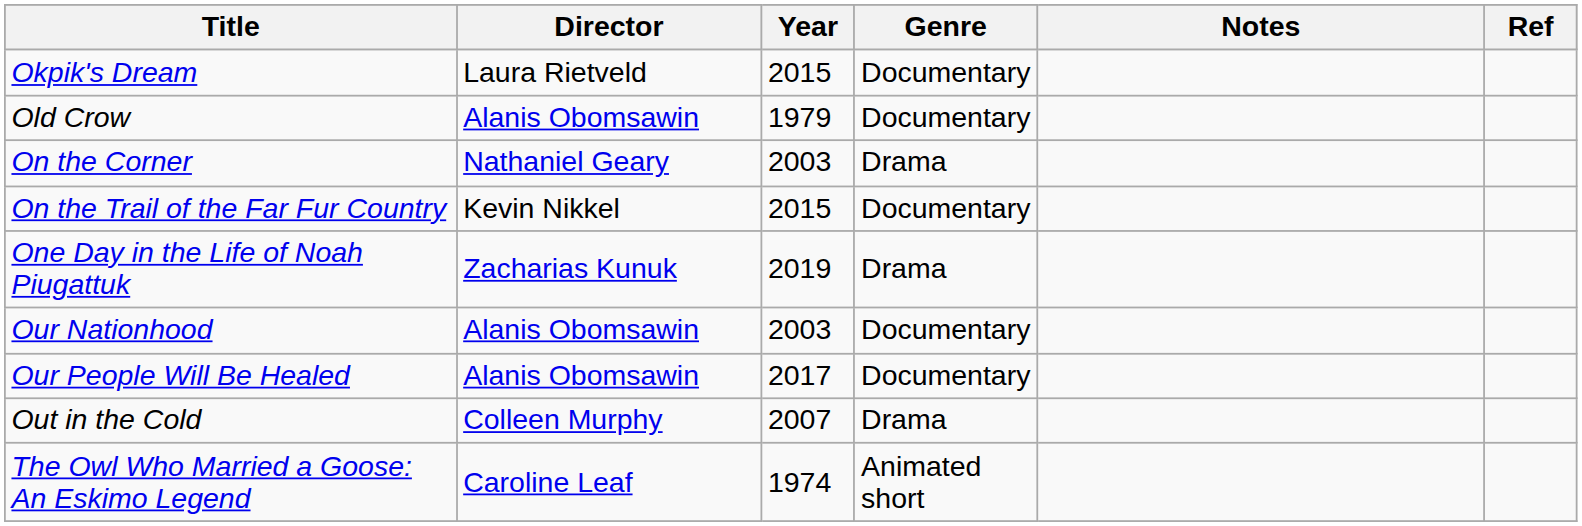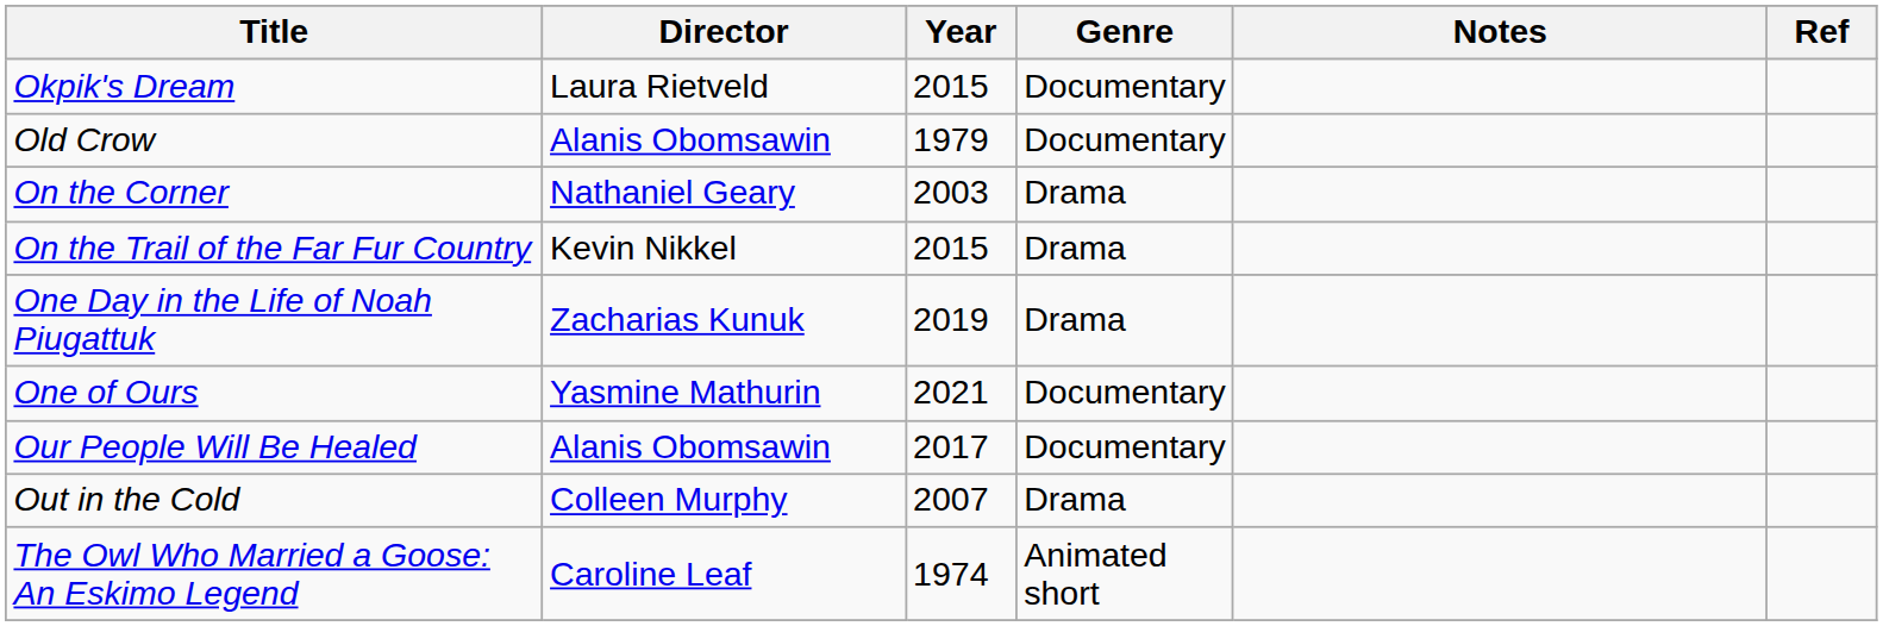On the Trail of the Far Fur Country | Genre: Documentary -> Drama
+ row: One of Ours | Yasmine Mathurin | 2021 | Documentary
- row: Our Nationhood | Alanis Obomsawin | 2003 | Documentary
